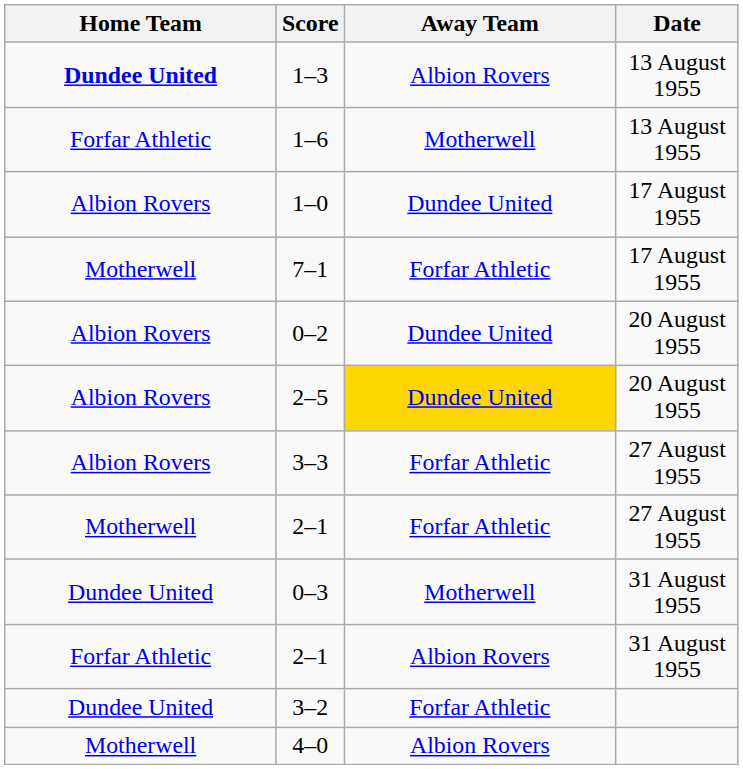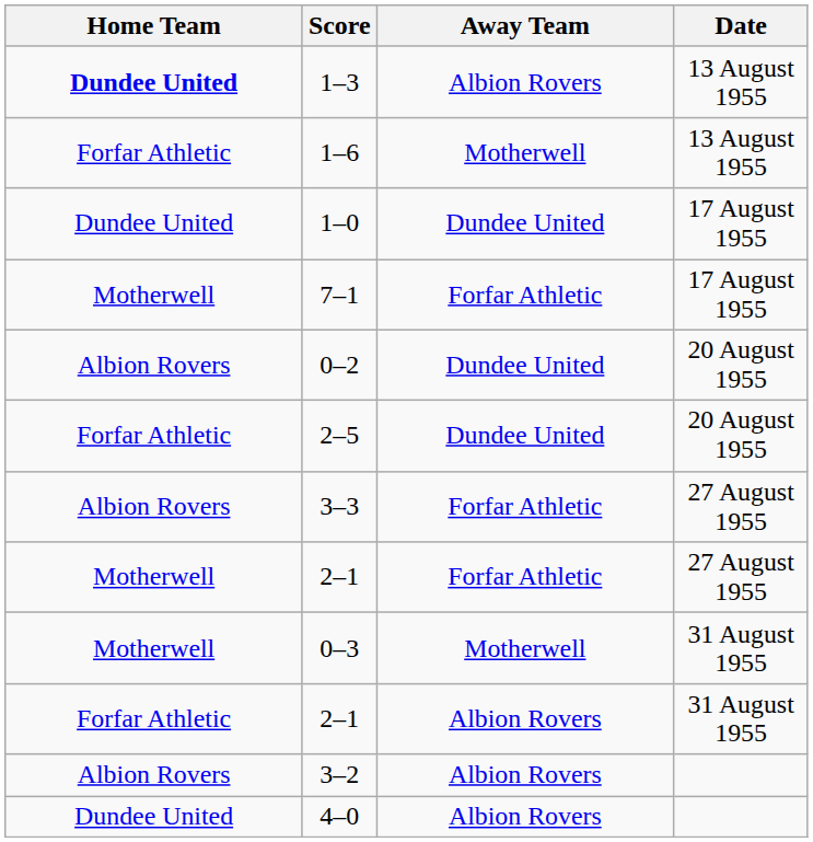1–0 | Home Team: Albion Rovers -> Dundee United
2–5 | Home Team: Albion Rovers -> Forfar Athletic
2–5 | Away Team: gold background -> no background
0–3 | Home Team: Dundee United -> Motherwell
3–2 | Home Team: Dundee United -> Albion Rovers
3–2 | Away Team: Forfar Athletic -> Albion Rovers
4–0 | Home Team: Motherwell -> Dundee United
